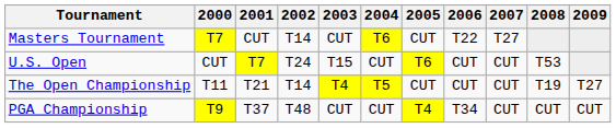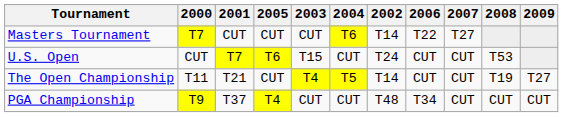columns swapped: 2002 <-> 2005
